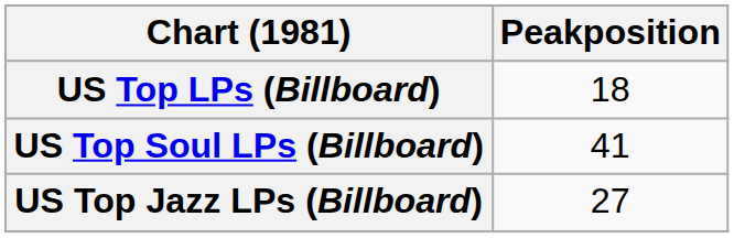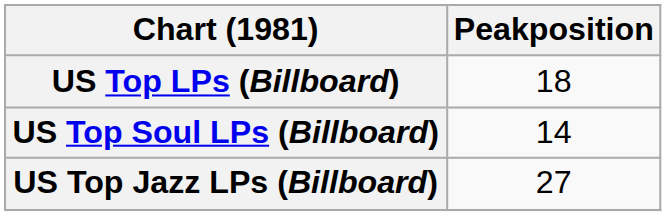US Top Soul LPs (Billboard) | Peakposition: 41 -> 14
